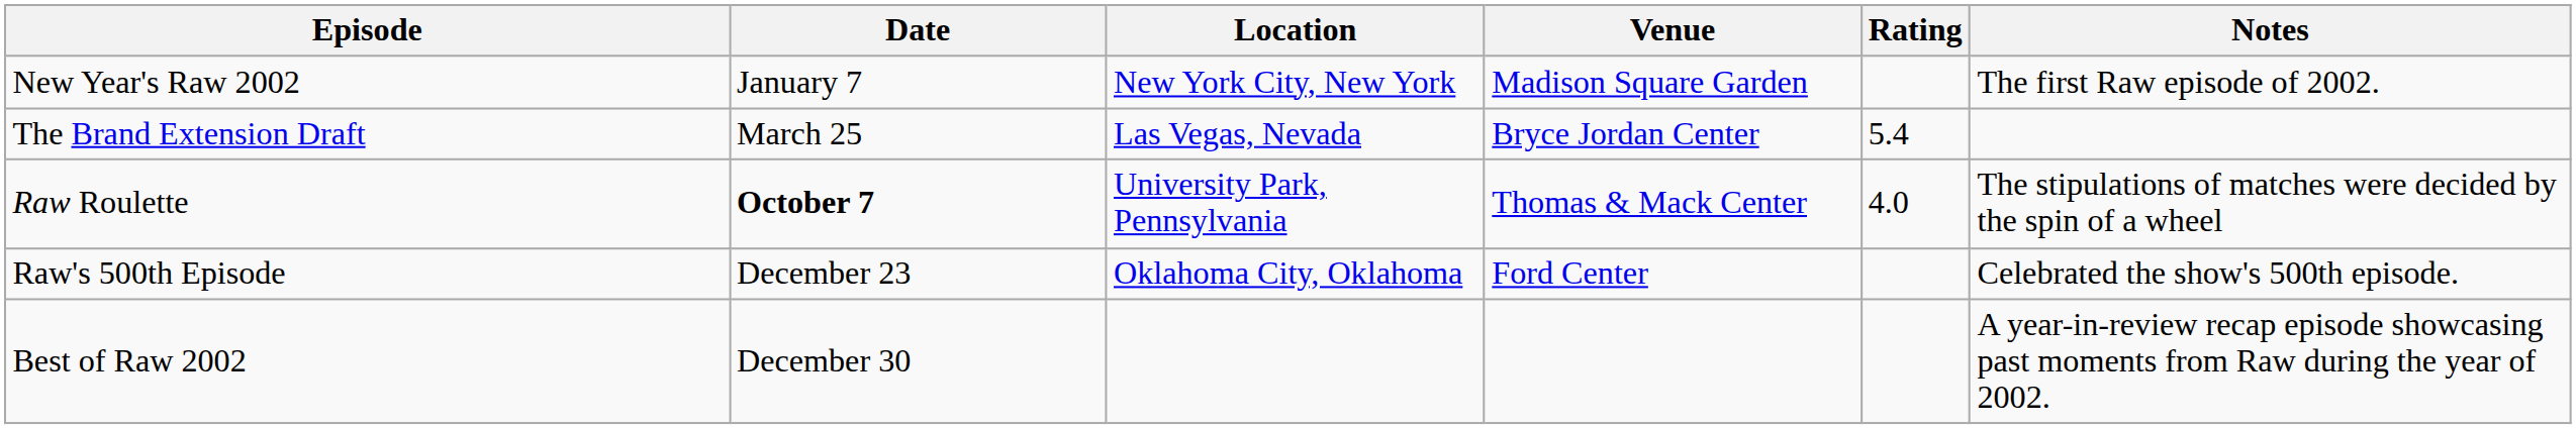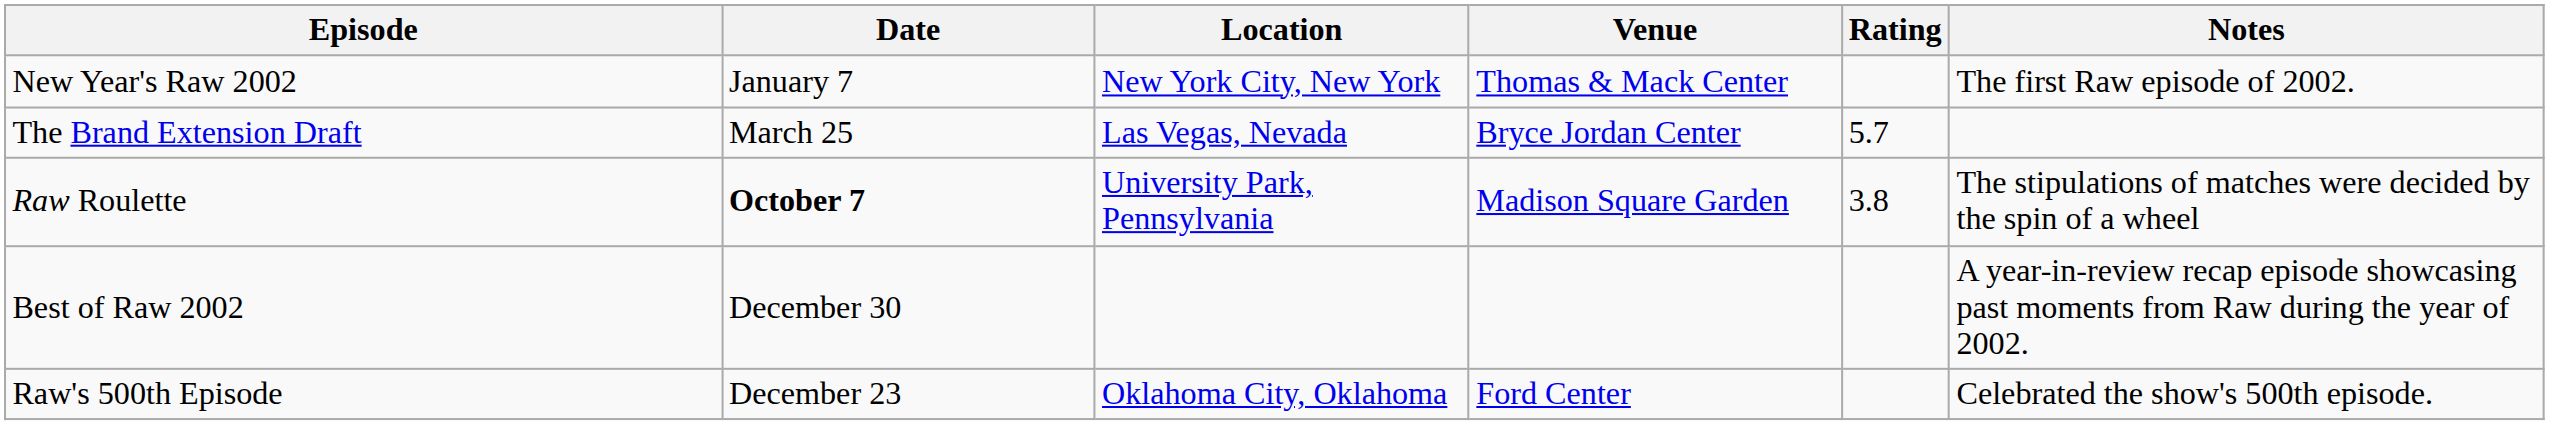New Year's Raw 2002 | Venue: Madison Square Garden -> Thomas & Mack Center
The Brand Extension Draft | Rating: 5.4 -> 5.7
Raw Roulette | Venue: Thomas & Mack Center -> Madison Square Garden
Raw Roulette | Rating: 4.0 -> 3.8
rows swapped: Raw's 500th Episode <-> Best of Raw 2002
